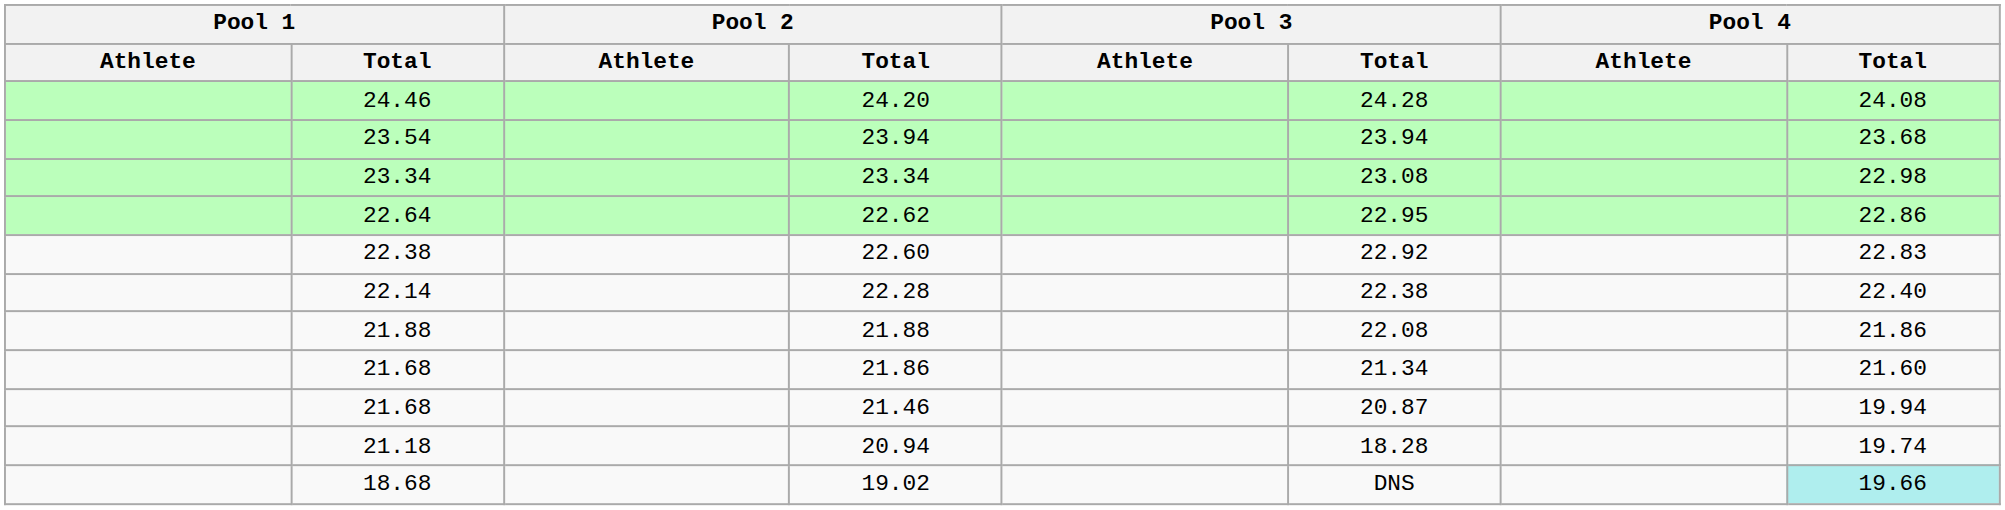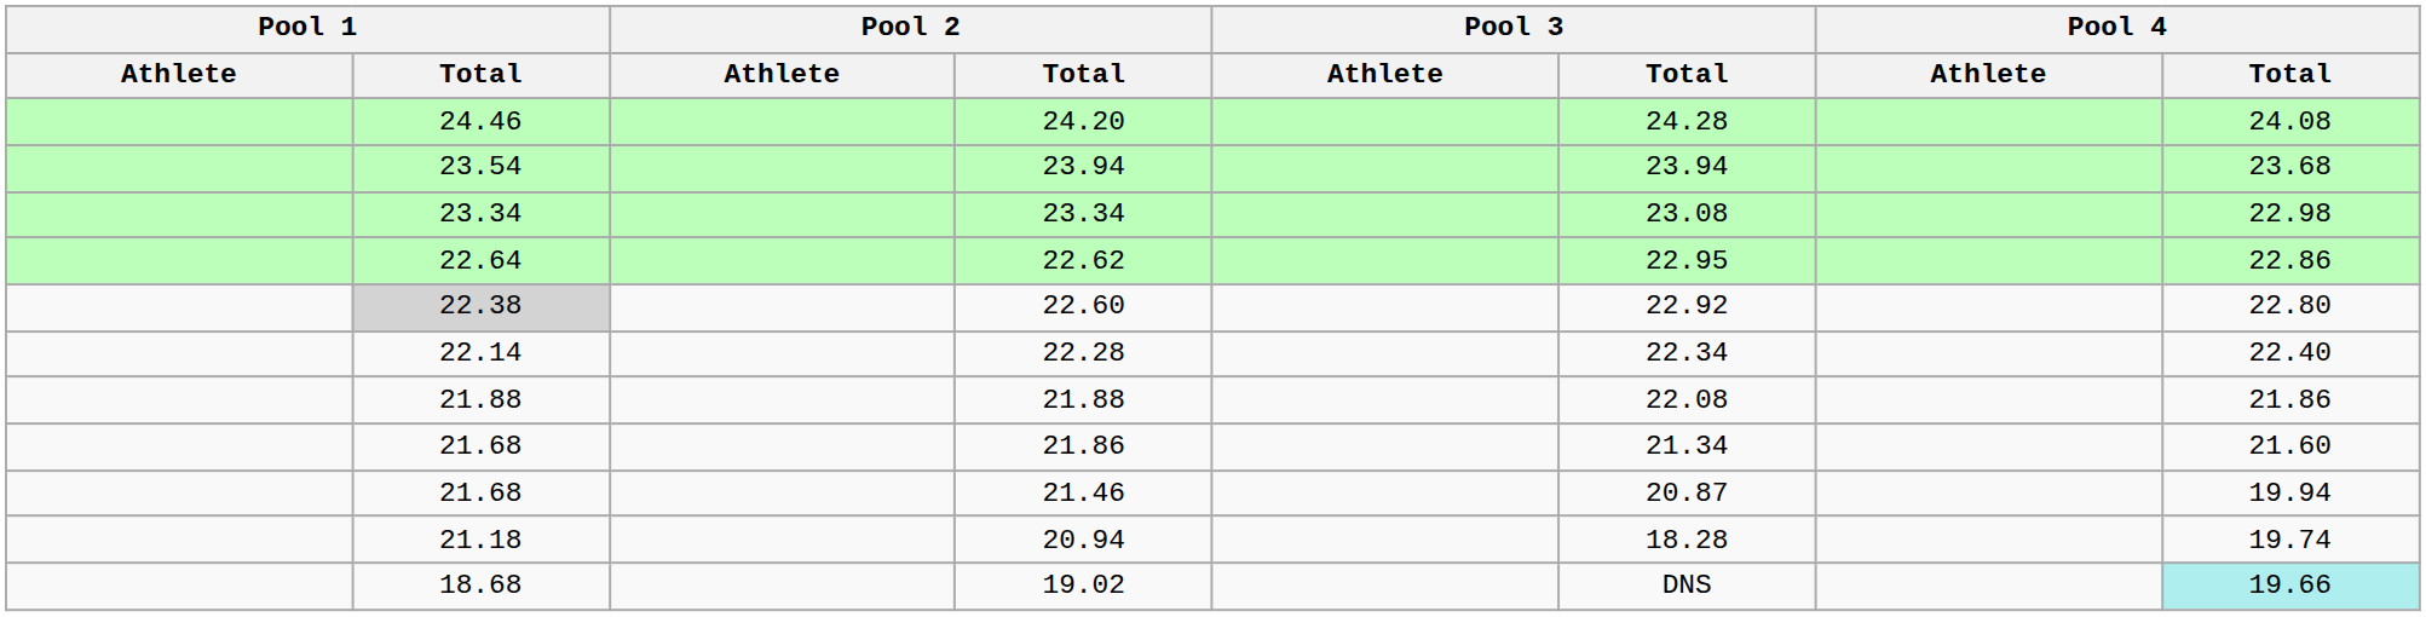22.60 | Pool 1 / Total: no background -> lightgrey background
22.60 | Pool 4 / Total: 22.83 -> 22.80
22.28 | Pool 3 / Total: 22.38 -> 22.34
